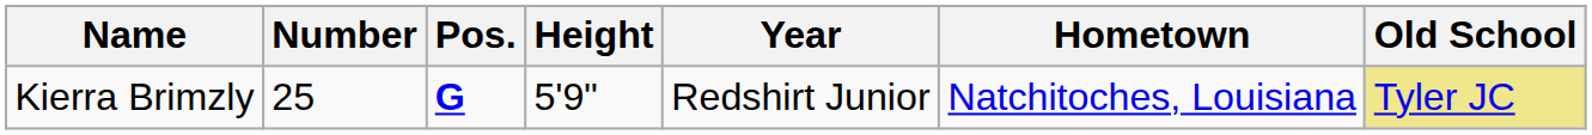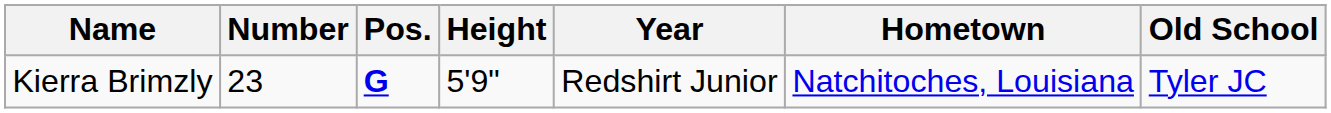Kierra Brimzly | Number: 25 -> 23
Kierra Brimzly | Old School: khaki background -> no background
